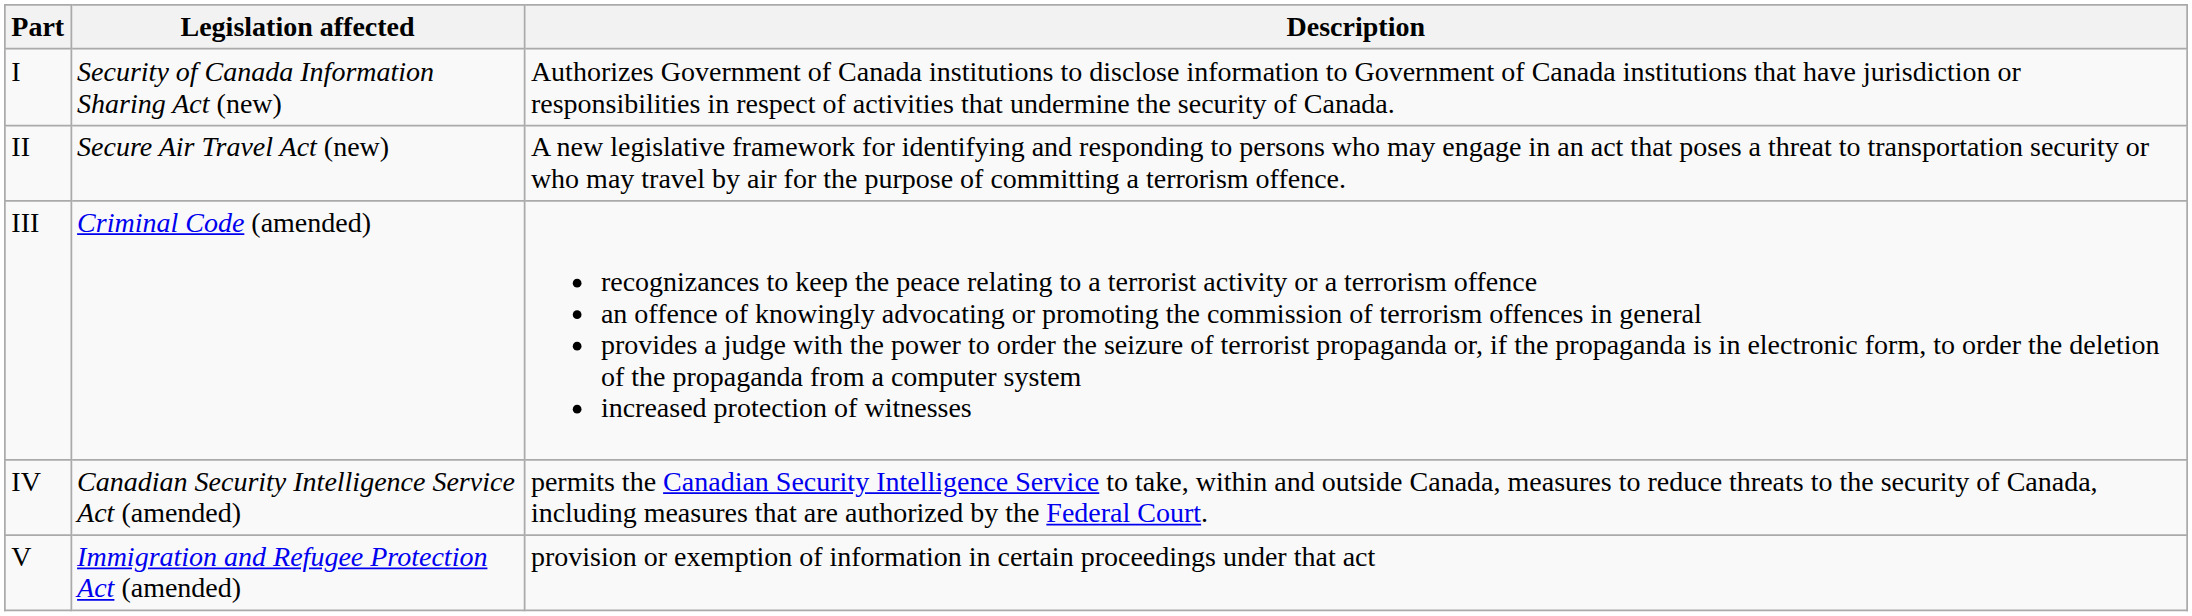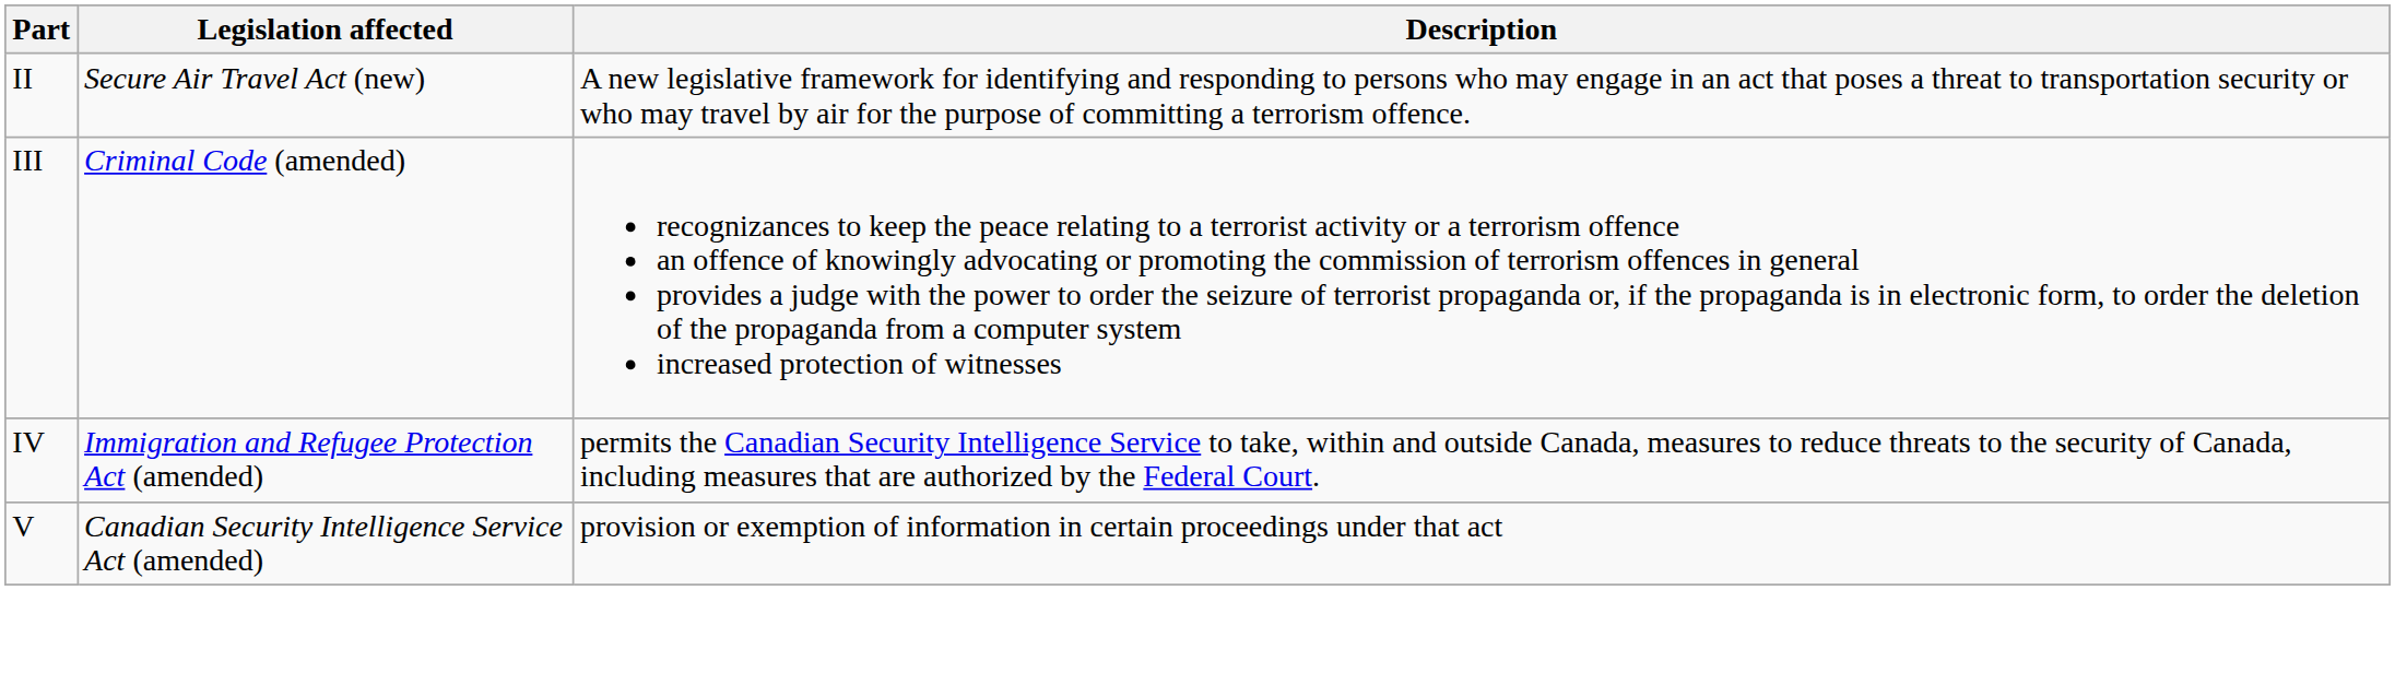- row: I | Security of Canada Information Sharing Act (new) | Authorizes Government of Canada institutions to disclose information to Government of Canada institutions that have jurisdiction or responsibilities in respect of activities that undermine the security of Canada.
IV | Legislation affected: Canadian Security Intelligence Service Act (amended) -> Immigration and Refugee Protection Act (amended)
V | Legislation affected: Immigration and Refugee Protection Act (amended) -> Canadian Security Intelligence Service Act (amended)
